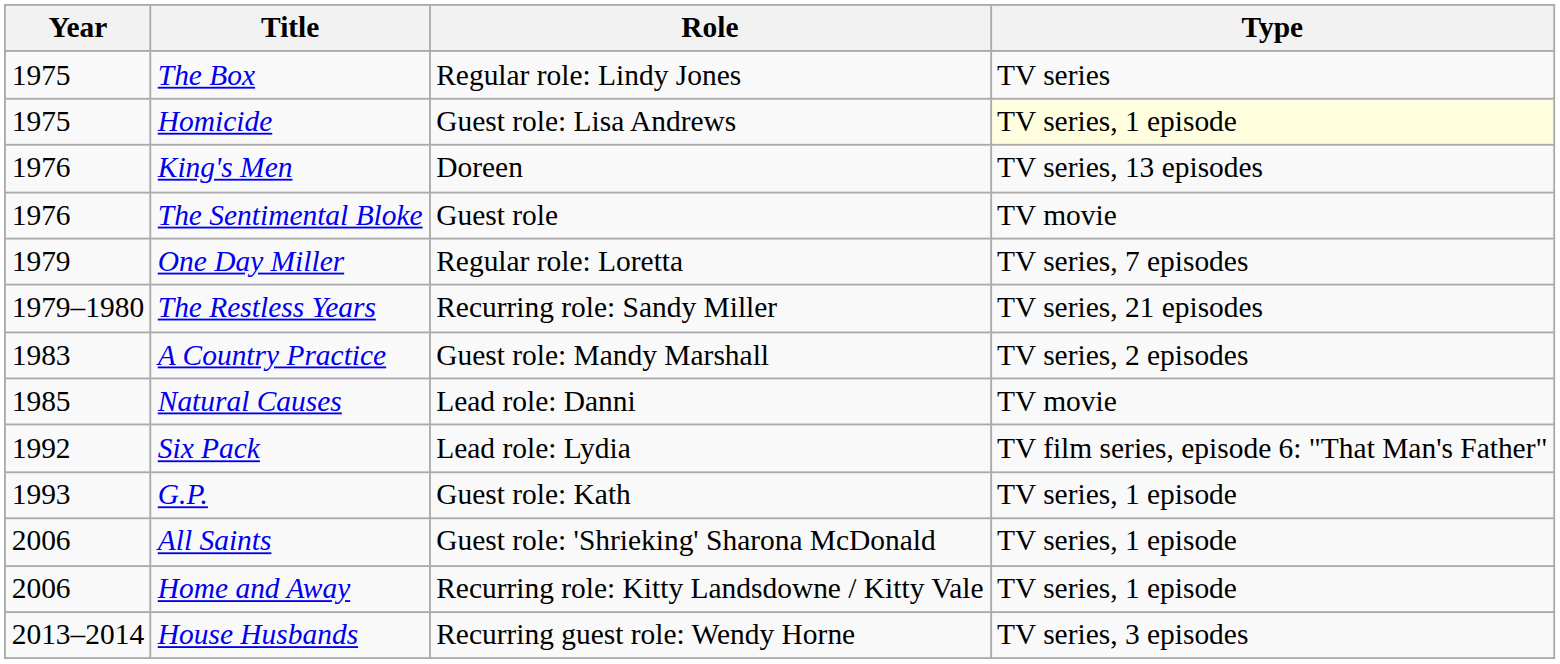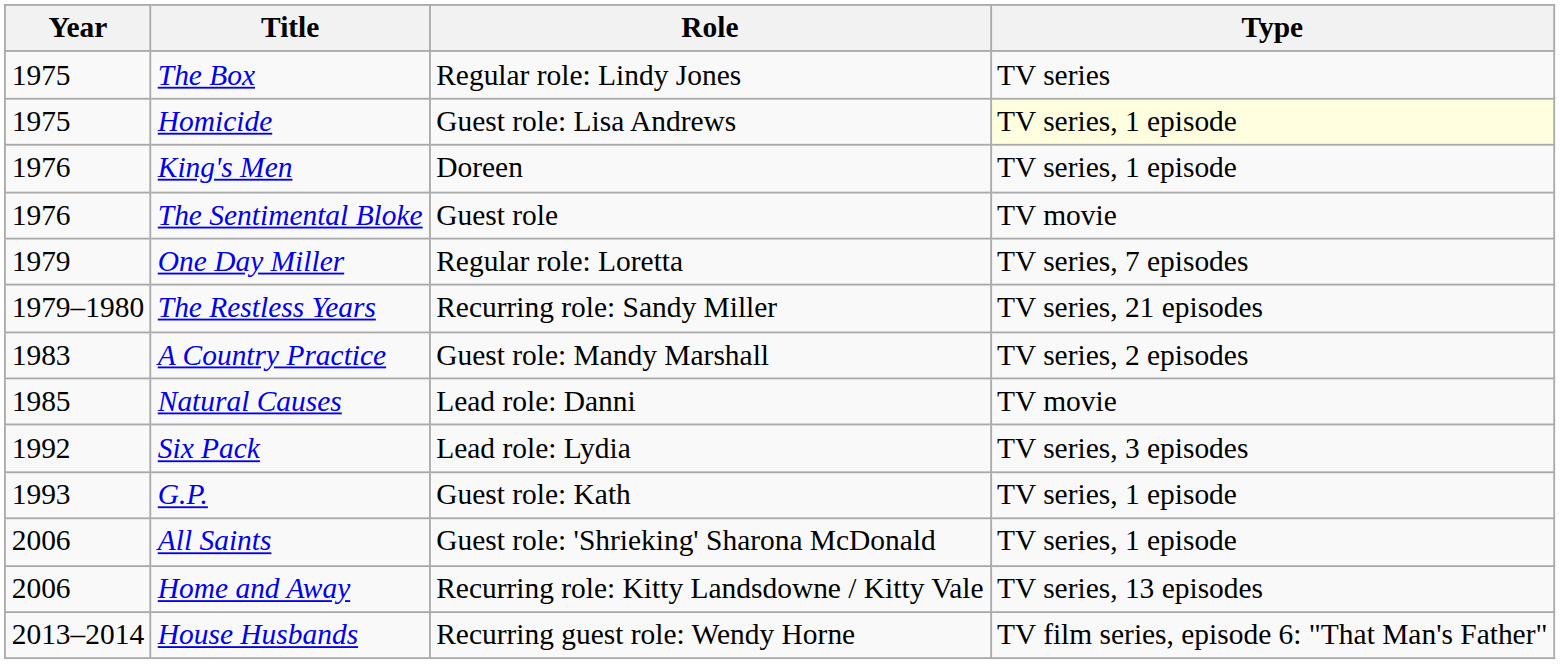King's Men | Type: TV series, 13 episodes -> TV series, 1 episode
Six Pack | Type: TV film series, episode 6: "That Man's Father" -> TV series, 3 episodes
Home and Away | Type: TV series, 1 episode -> TV series, 13 episodes
House Husbands | Type: TV series, 3 episodes -> TV film series, episode 6: "That Man's Father"
